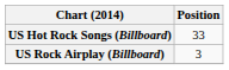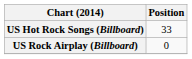US Rock Airplay (Billboard) | Position: 3 -> 0
